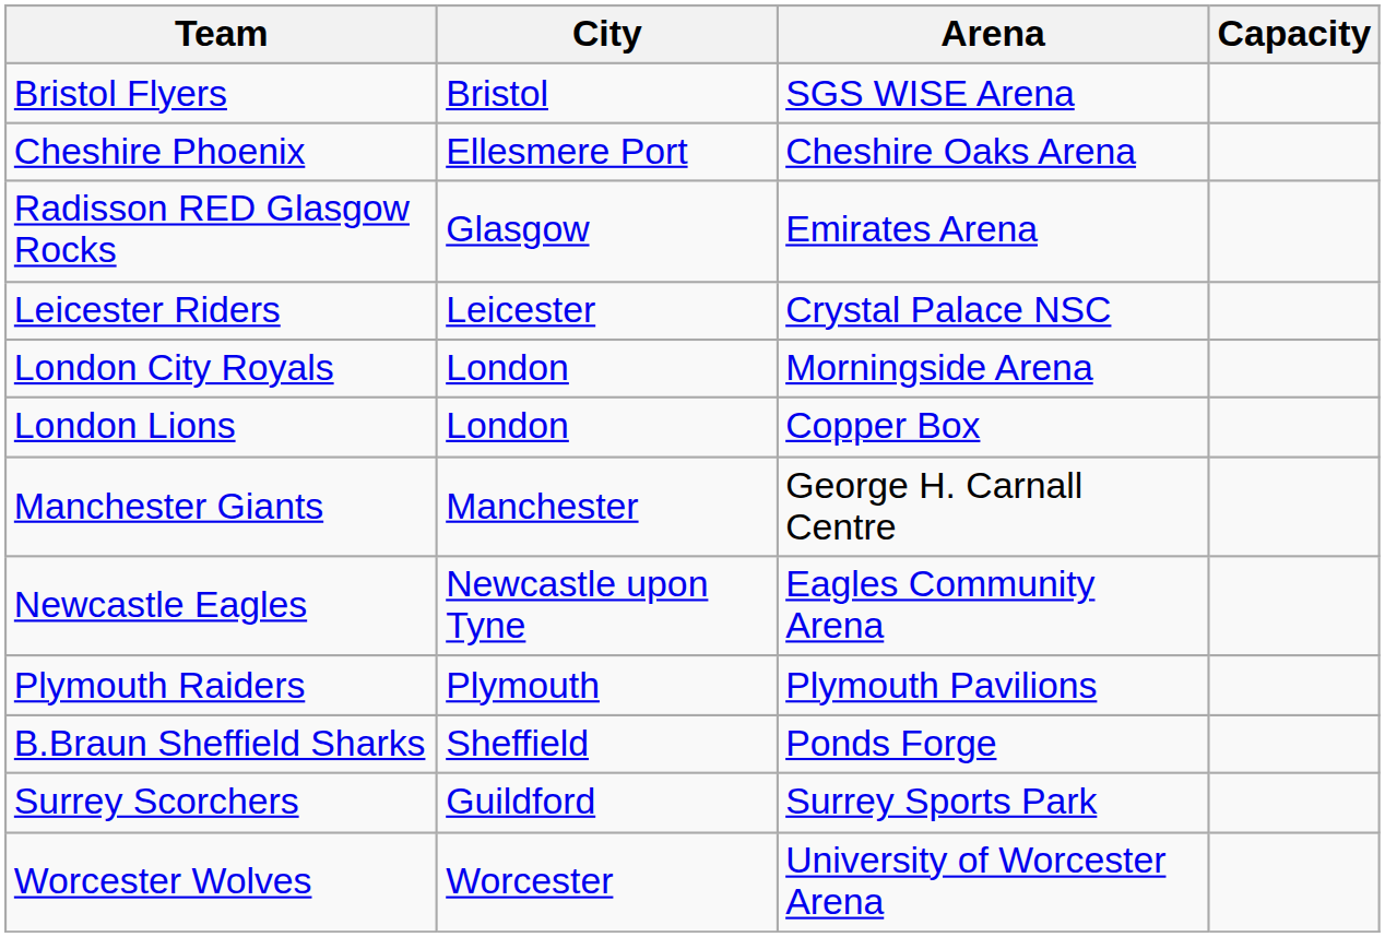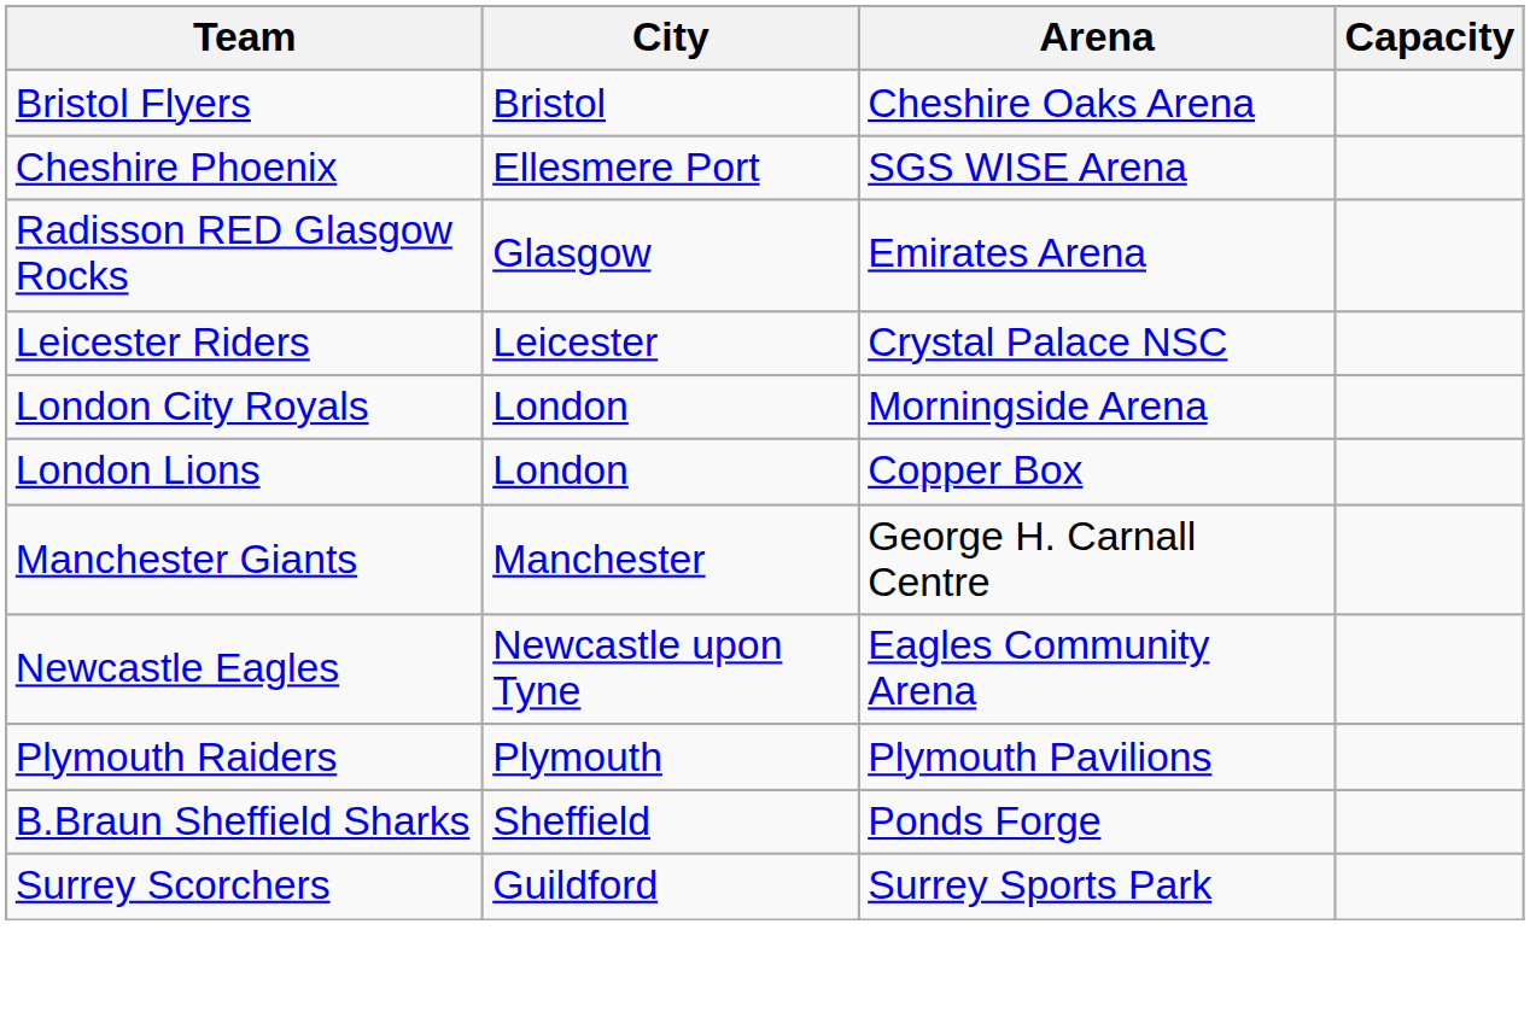Bristol Flyers | Arena: SGS WISE Arena -> Cheshire Oaks Arena
Cheshire Phoenix | Arena: Cheshire Oaks Arena -> SGS WISE Arena
- row: Worcester Wolves | Worcester | University of Worcester Arena
